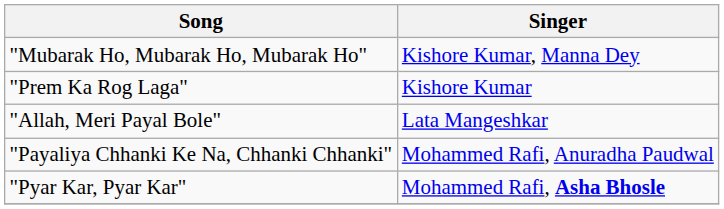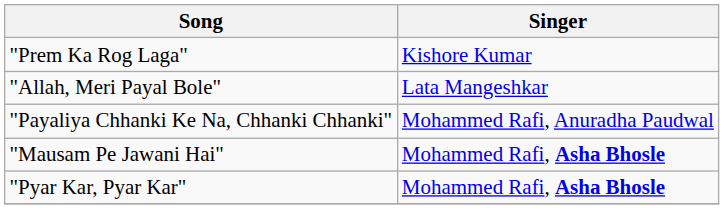- row: "Mubarak Ho, Mubarak Ho, Mubarak Ho" | Kishore Kumar, Manna Dey
+ row: "Mausam Pe Jawani Hai" | Mohammed Rafi, Asha Bhosle
